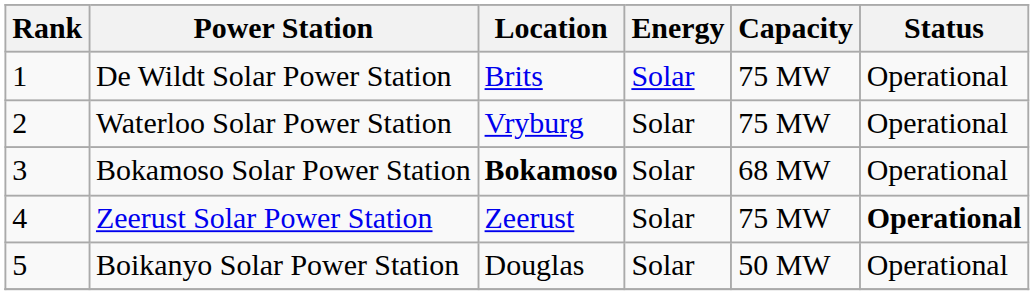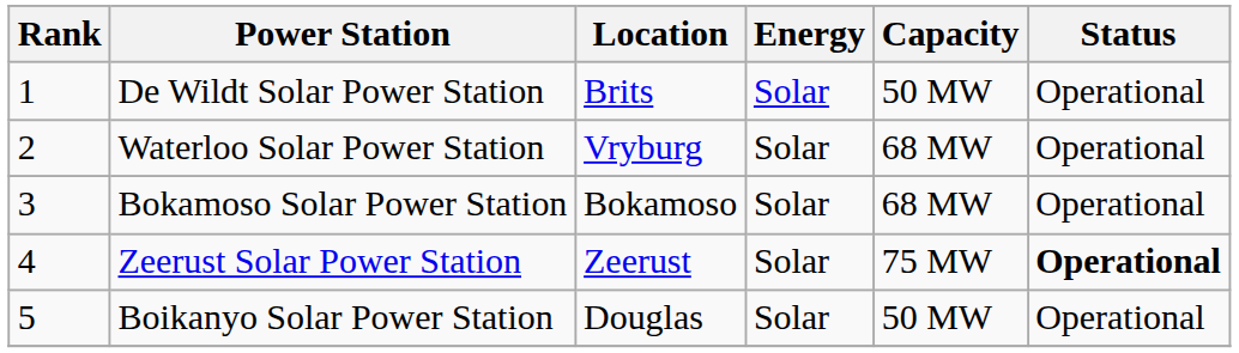De Wildt Solar Power Station | Capacity: 75 MW -> 50 MW
Waterloo Solar Power Station | Capacity: 75 MW -> 68 MW
Bokamoso Solar Power Station | Location: bold -> normal
